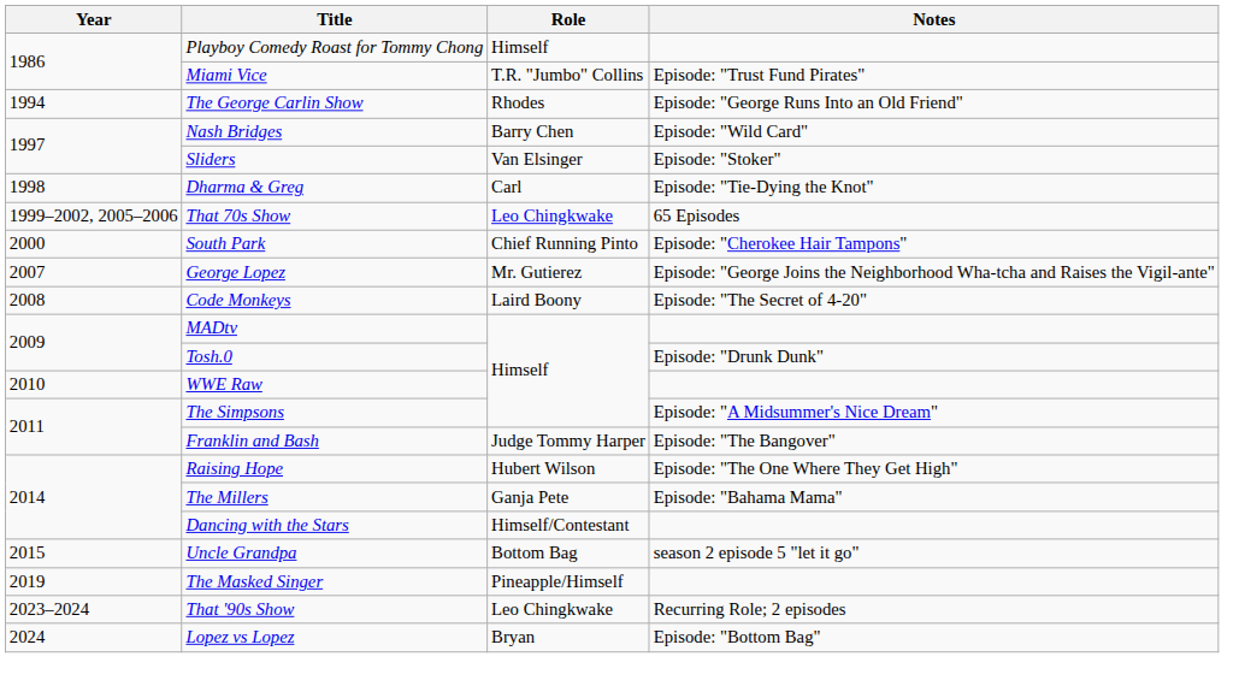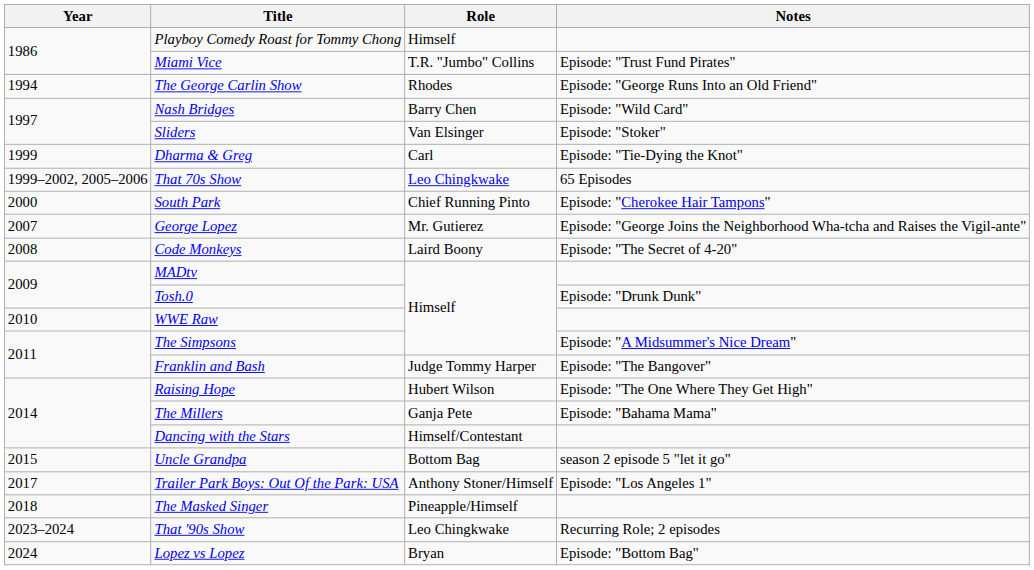Dharma & Greg | Year: 1998 -> 1999
+ row: 2017 | Trailer Park Boys: Out Of the Park: USA | Anthony Stoner/Himself | Episode: "Los Angeles 1"
The Masked Singer | Year: 2019 -> 2018
